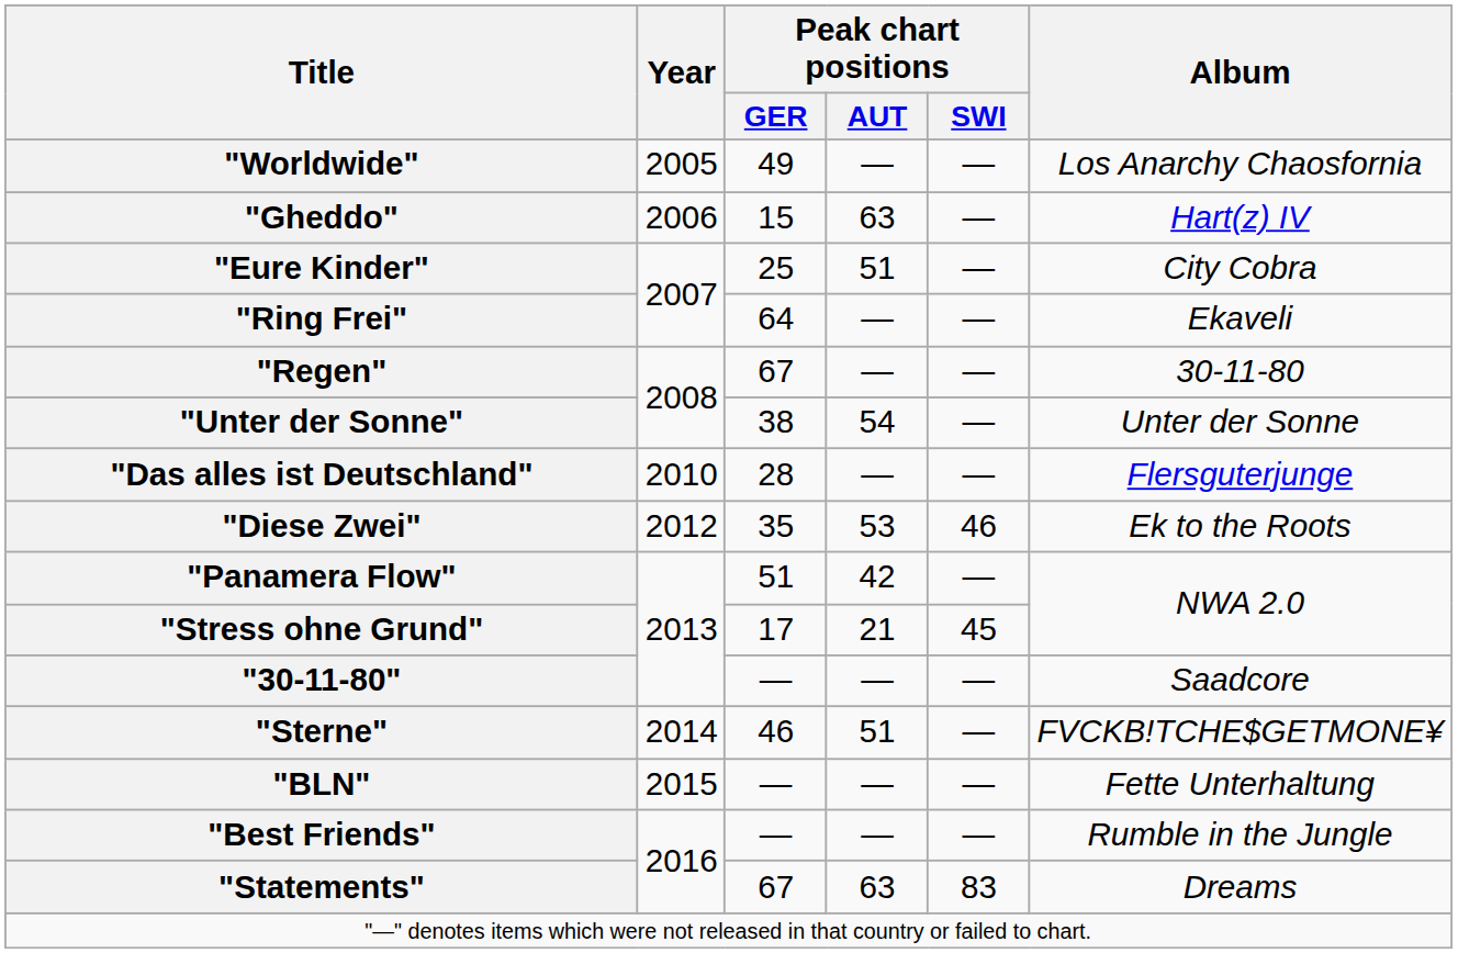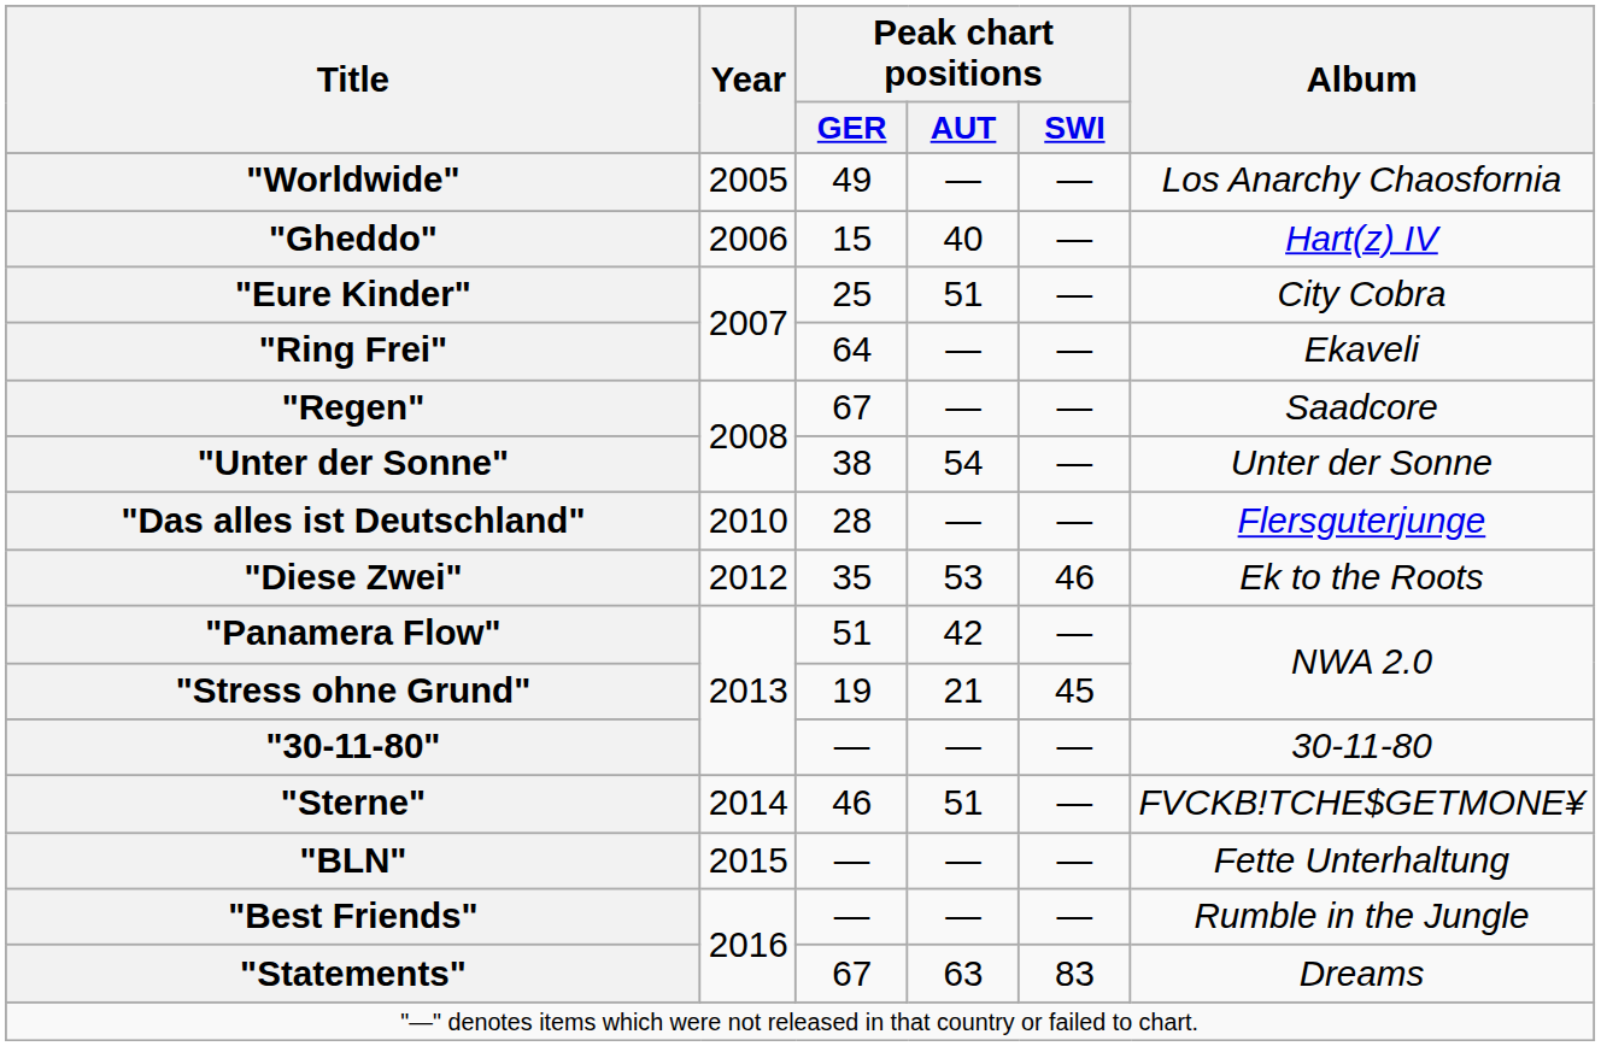"Gheddo" | Peak chart positions / AUT: 63 -> 40
"Regen" | Album: 30-11-80 -> Saadcore
"Stress ohne Grund" | Peak chart positions / GER: 17 -> 19
"30-11-80" | Album: Saadcore -> 30-11-80
